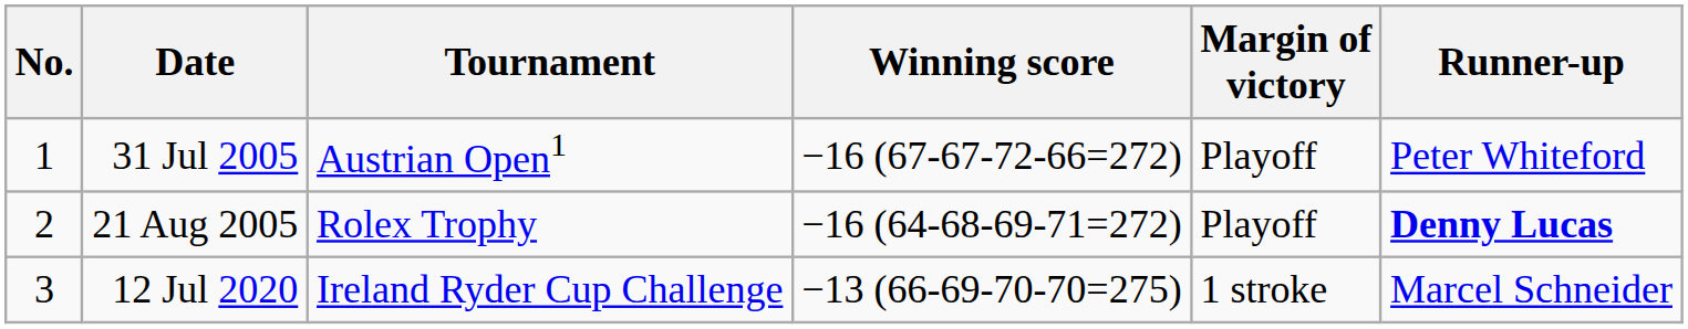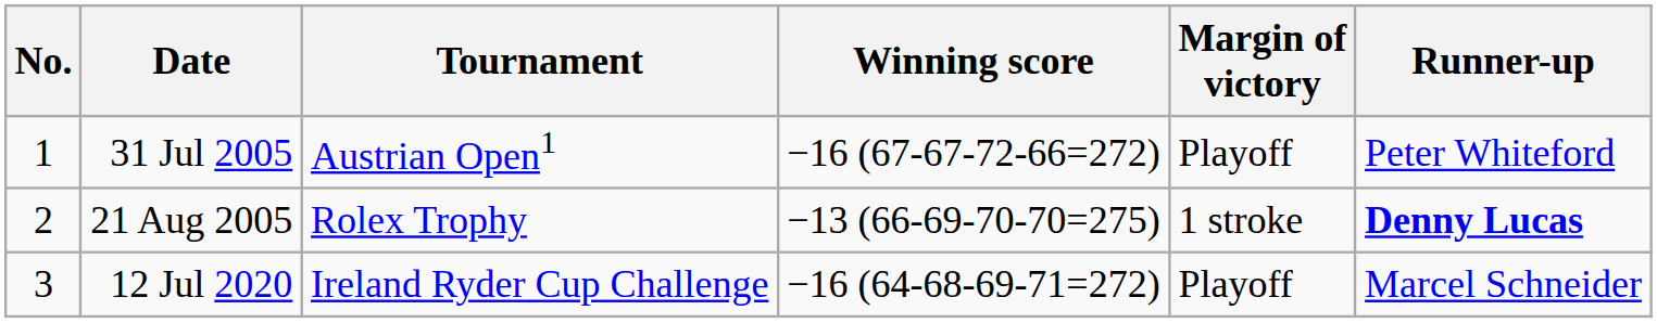21 Aug 2005 | Winning score: −16 (64-68-69-71=272) -> −13 (66-69-70-70=275)
21 Aug 2005 | Margin of victory: Playoff -> 1 stroke
12 Jul 2020 | Winning score: −13 (66-69-70-70=275) -> −16 (64-68-69-71=272)
12 Jul 2020 | Margin of victory: 1 stroke -> Playoff
